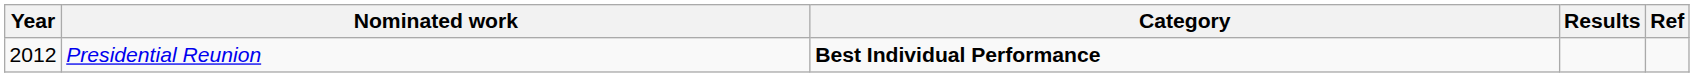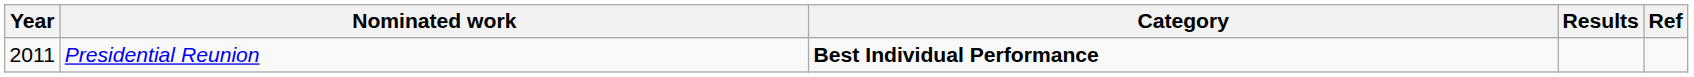Presidential Reunion | Year: 2012 -> 2011
